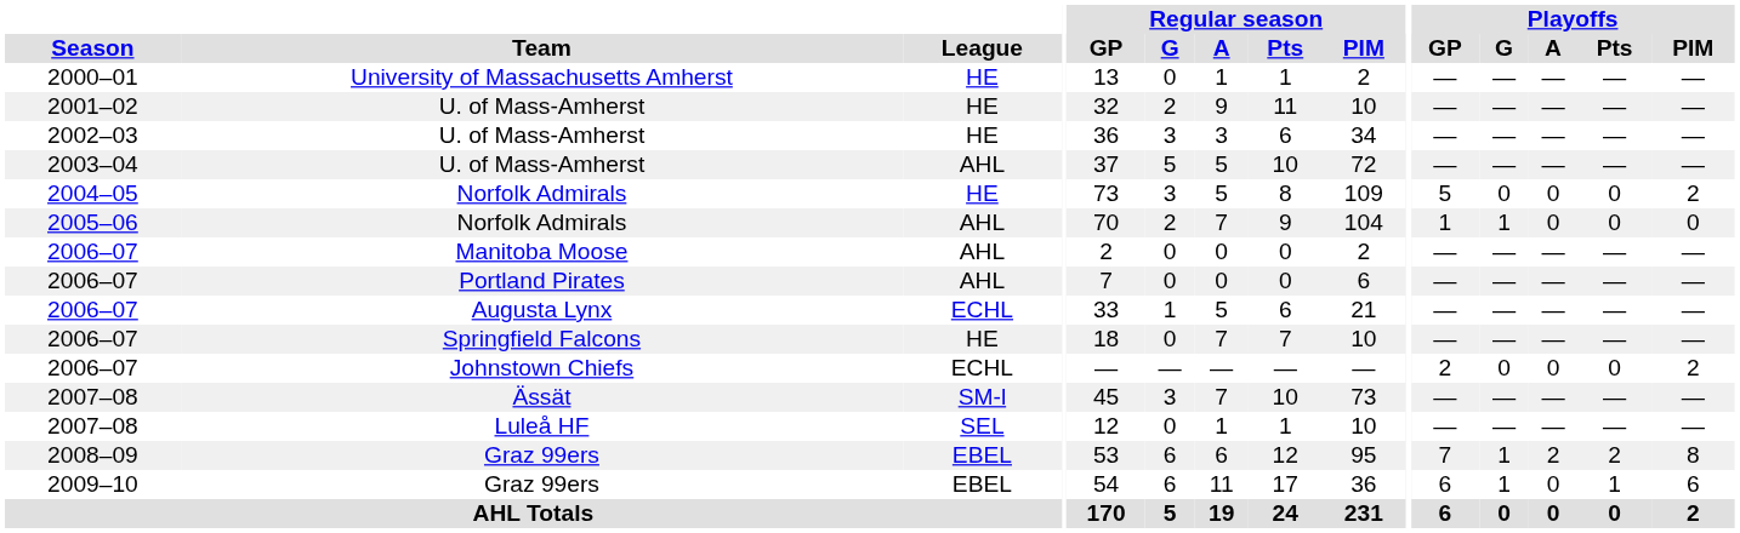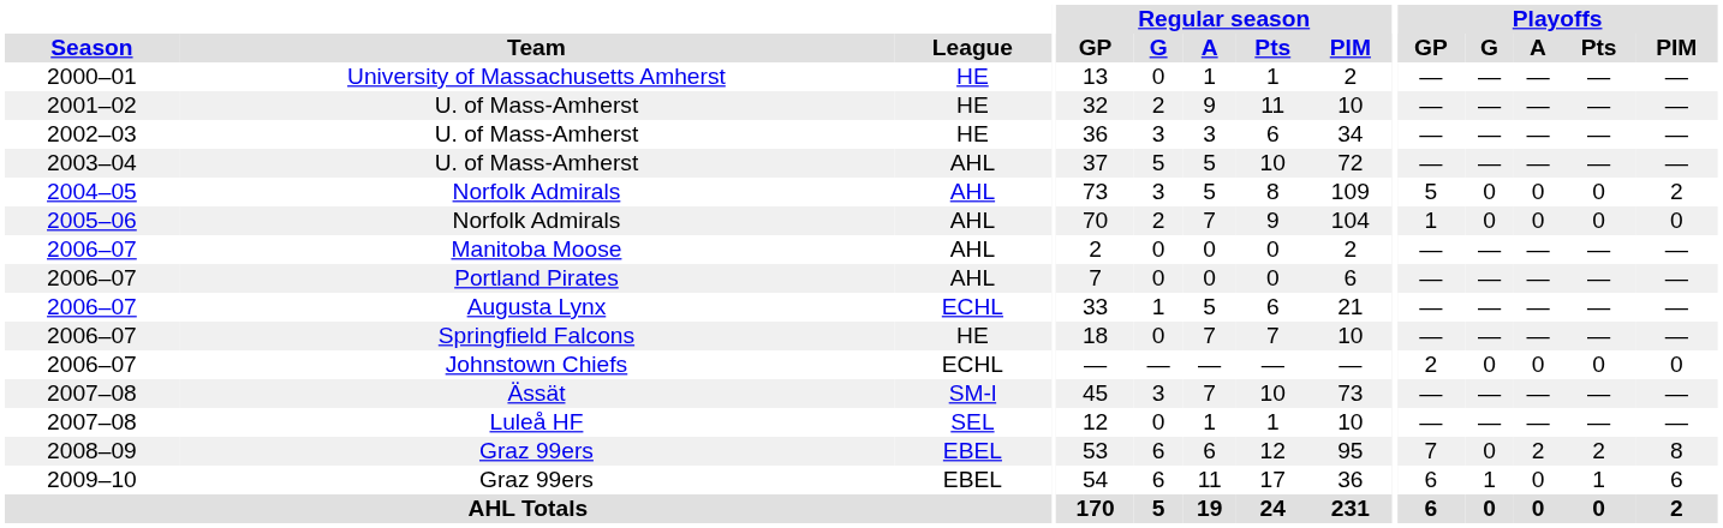2004–05 / Norfolk Admirals | League: HE -> AHL
2005–06 / Norfolk Admirals | Playoffs / G: 1 -> 0
Johnstown Chiefs | Playoffs / PIM: 2 -> 0
2008–09 / Graz 99ers | Playoffs / G: 1 -> 0
